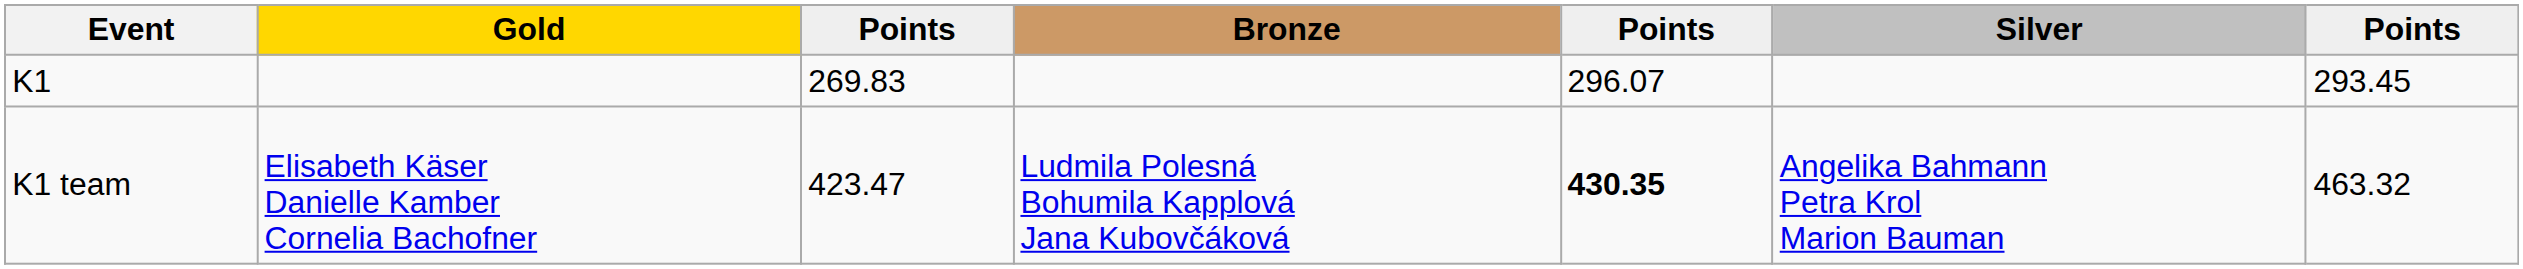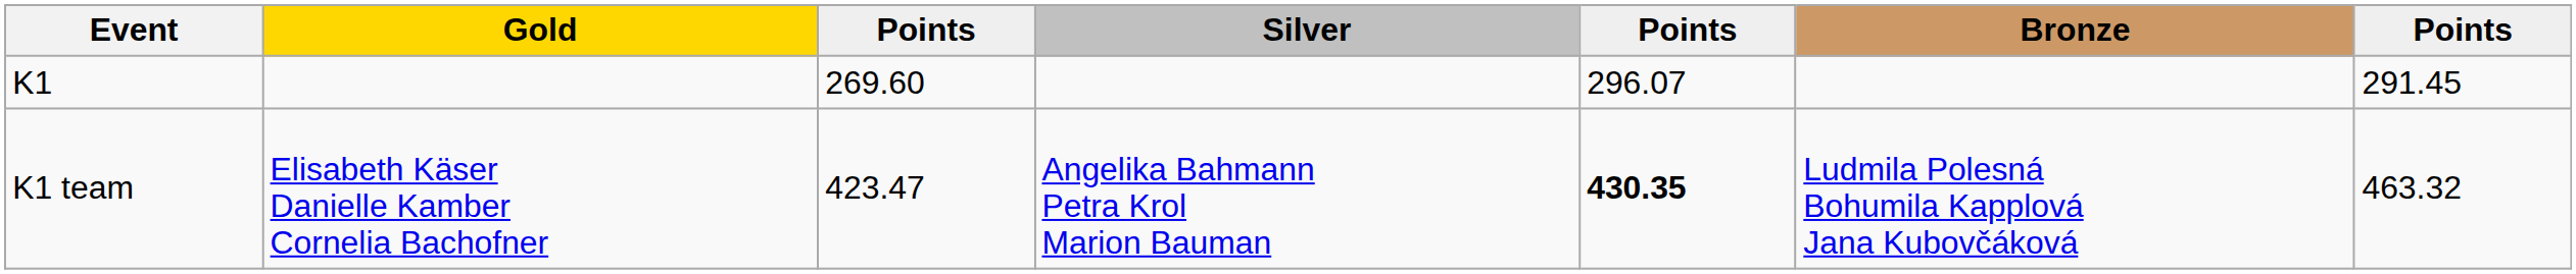columns swapped: Silver <-> Bronze
K1 | column 3: 269.83 -> 269.60
K1 | column 7: 293.45 -> 291.45
